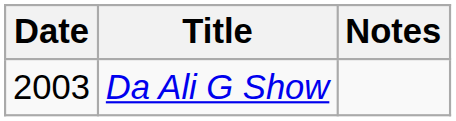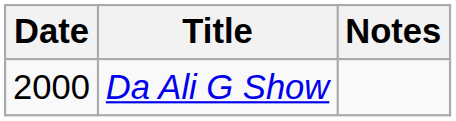Da Ali G Show | Date: 2003 -> 2000
